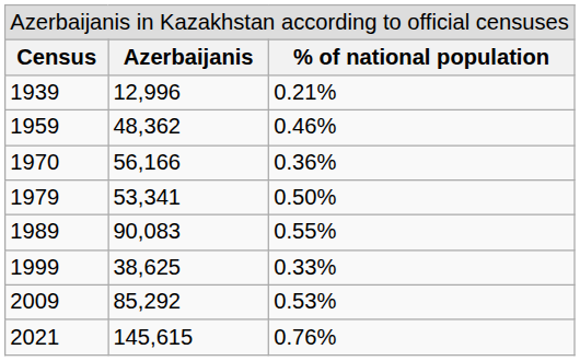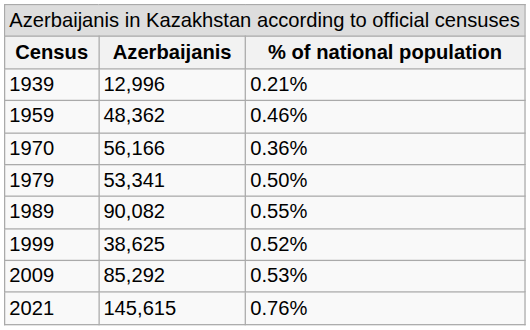1989 | column 2: 90,083 -> 90,082
1999 | column 3: 0.33% -> 0.52%
